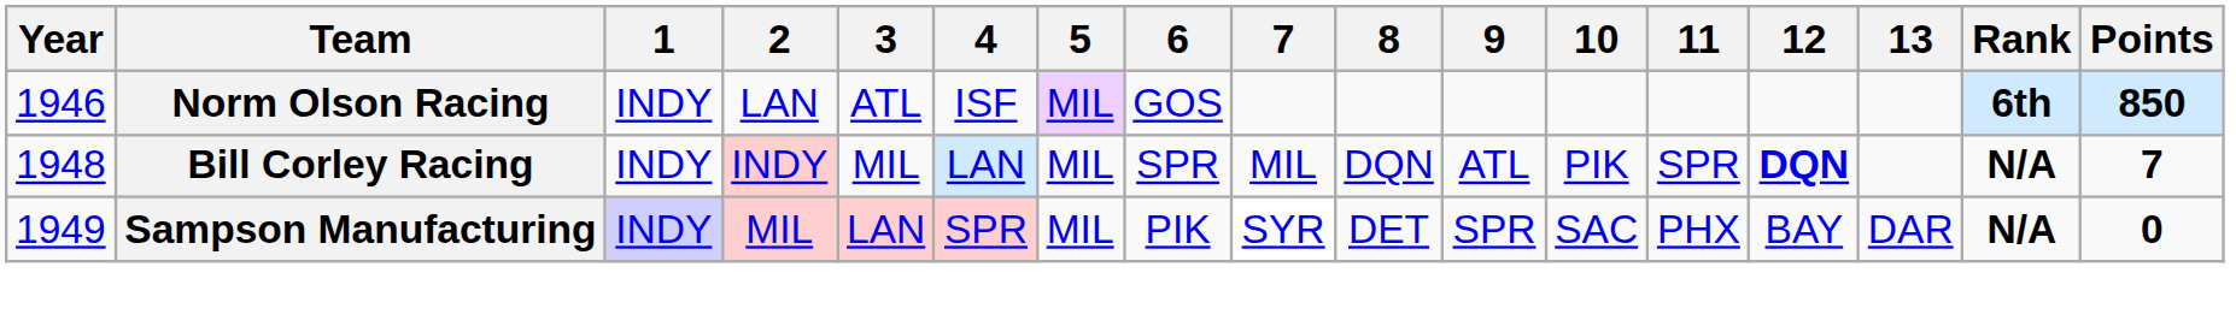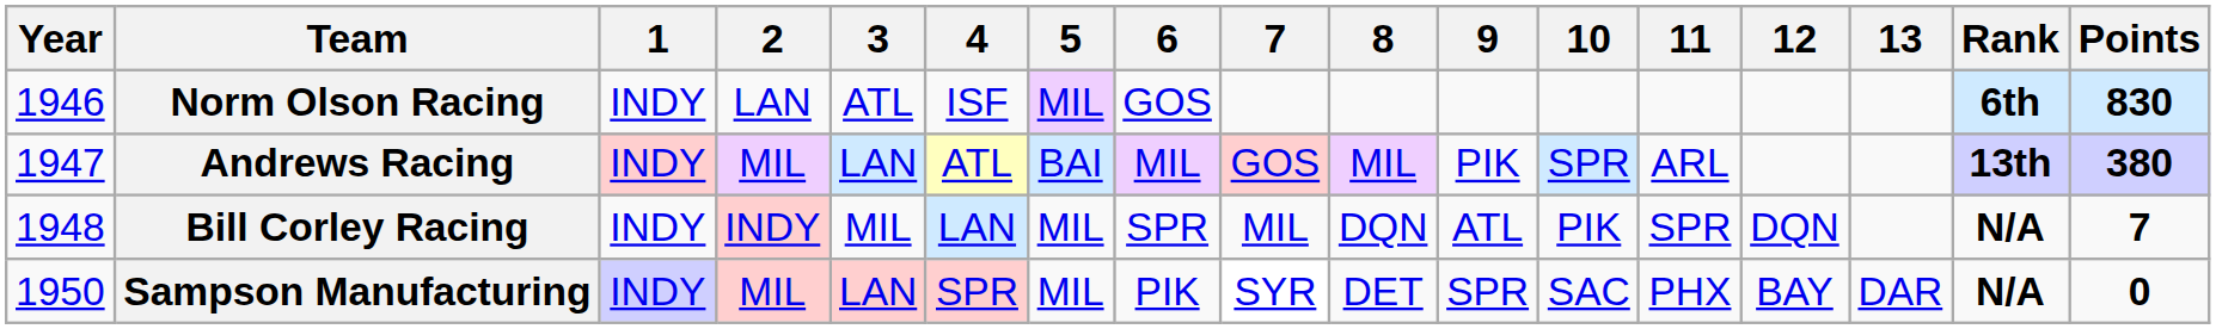Norm Olson Racing | Points: 850 -> 830
+ row: 1947 | Andrews Racing | INDY | MIL | LAN | ATL | BAI | MIL | GOS | MIL | PIK | SPR | ARL | 13th | 380
Bill Corley Racing | 12: bold -> normal
Sampson Manufacturing | Year: 1949 -> 1950
